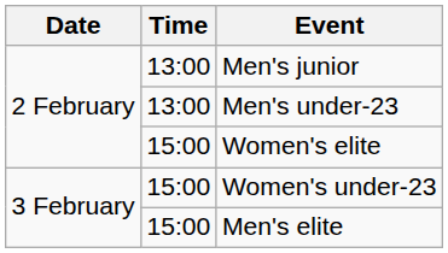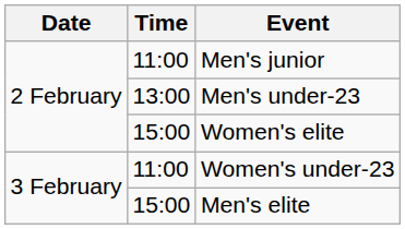Men's junior | Time: 13:00 -> 11:00
Women's under-23 | Time: 15:00 -> 11:00
